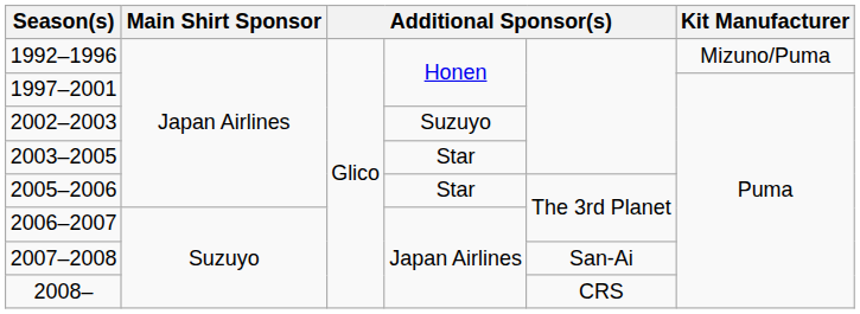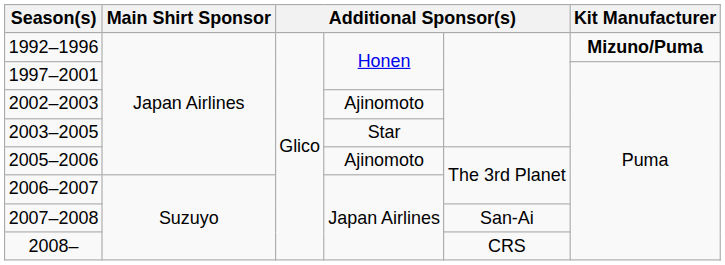1992–1996 | Kit Manufacturer: normal -> bold
2002–2003 | column 4: Suzuyo -> Ajinomoto
2005–2006 | column 4: Star -> Ajinomoto
